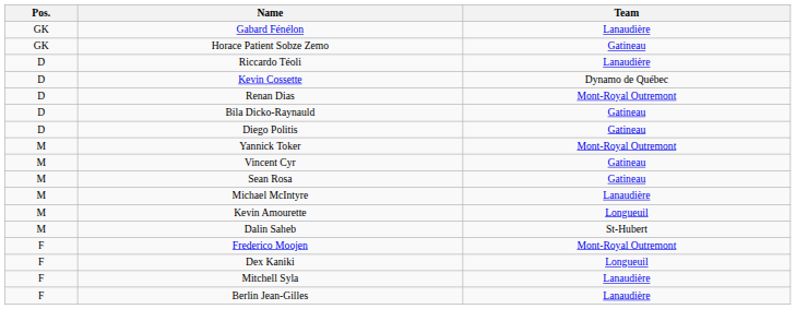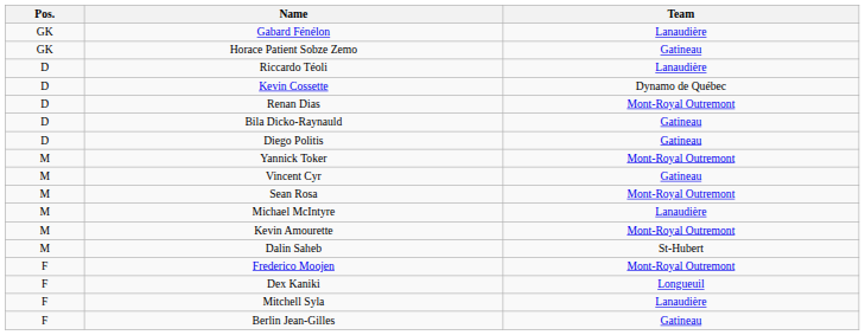Sean Rosa | Team: Gatineau -> Mont-Royal Outremont
Kevin Amourette | Team: Longueuil -> Mont-Royal Outremont
Berlin Jean-Gilles | Team: Lanaudière -> Gatineau
